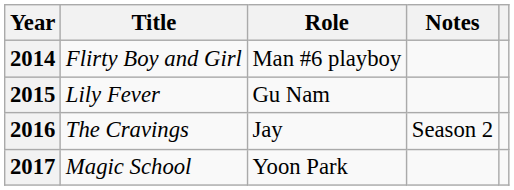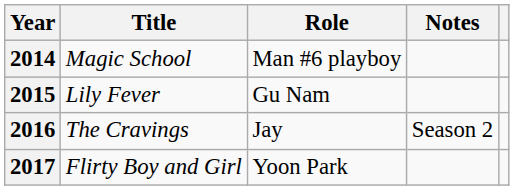2014 | Title: Flirty Boy and Girl -> Magic School
2017 | Title: Magic School -> Flirty Boy and Girl
